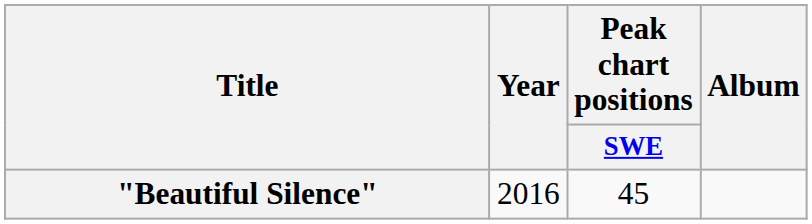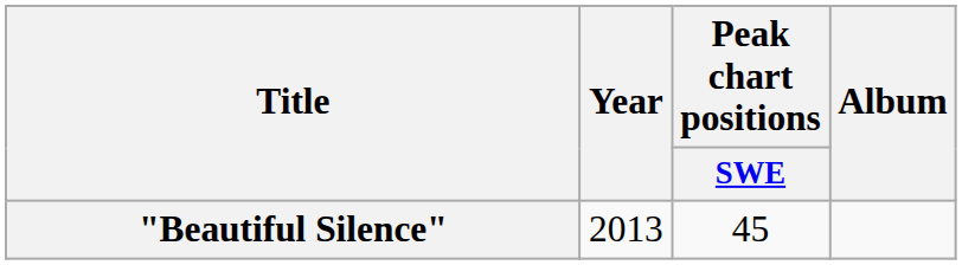"Beautiful Silence" | Year: 2016 -> 2013
